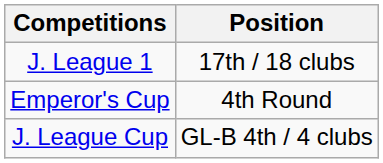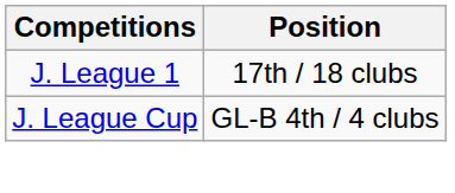- row: Emperor's Cup | 4th Round
